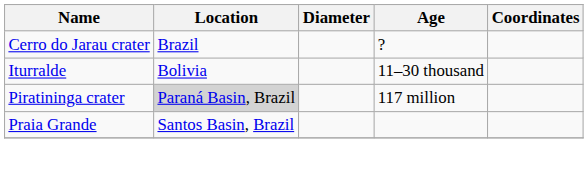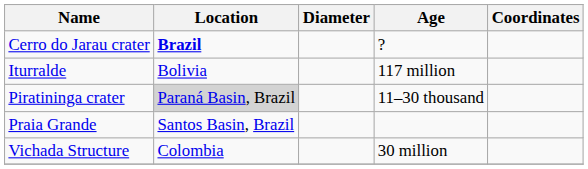Cerro do Jarau crater | Location: normal -> bold
Iturralde | Age: 11–30 thousand -> 117 million
Piratininga crater | Age: 117 million -> 11–30 thousand
+ row: Vichada Structure | Colombia | 30 million
